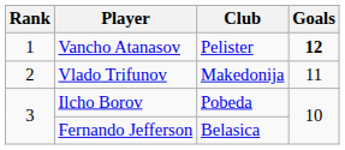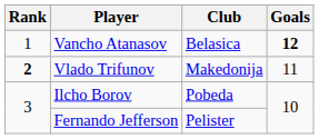Vancho Atanasov | Club: Pelister -> Belasica
Vlado Trifunov | Rank: normal -> bold
Fernando Jefferson | Club: Belasica -> Pelister
